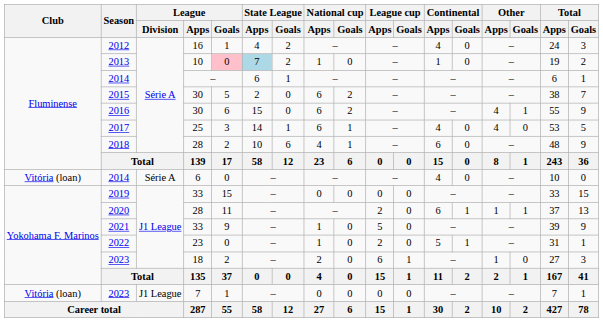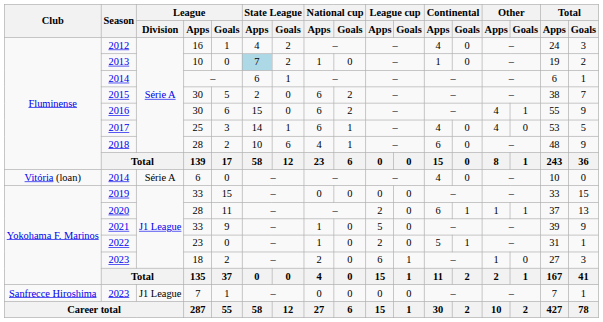2013 | League / Goals: pink background -> no background
2023 / 7 | Club: Vitória (loan) -> Sanfrecce Hiroshima
